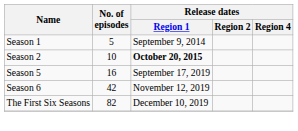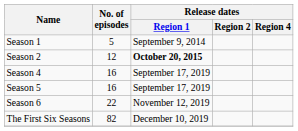Season 2 | No. of episodes: 10 -> 12
+ row: Season 4 | 16 | September 17, 2019
Season 6 | No. of episodes: 42 -> 22
